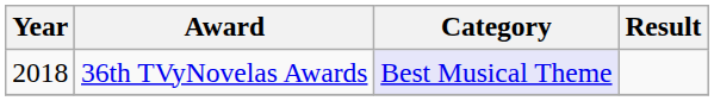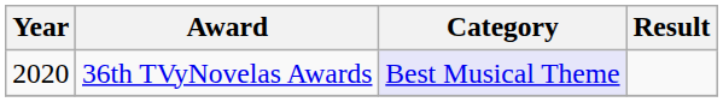36th TVyNovelas Awards | Year: 2018 -> 2020
